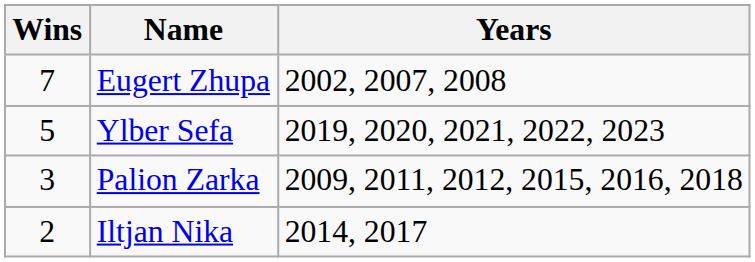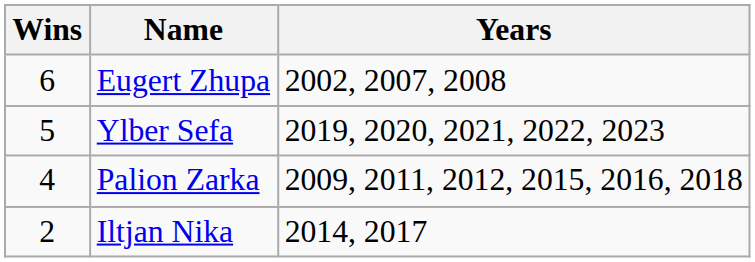Eugert Zhupa | Wins: 7 -> 6
Palion Zarka | Wins: 3 -> 4
